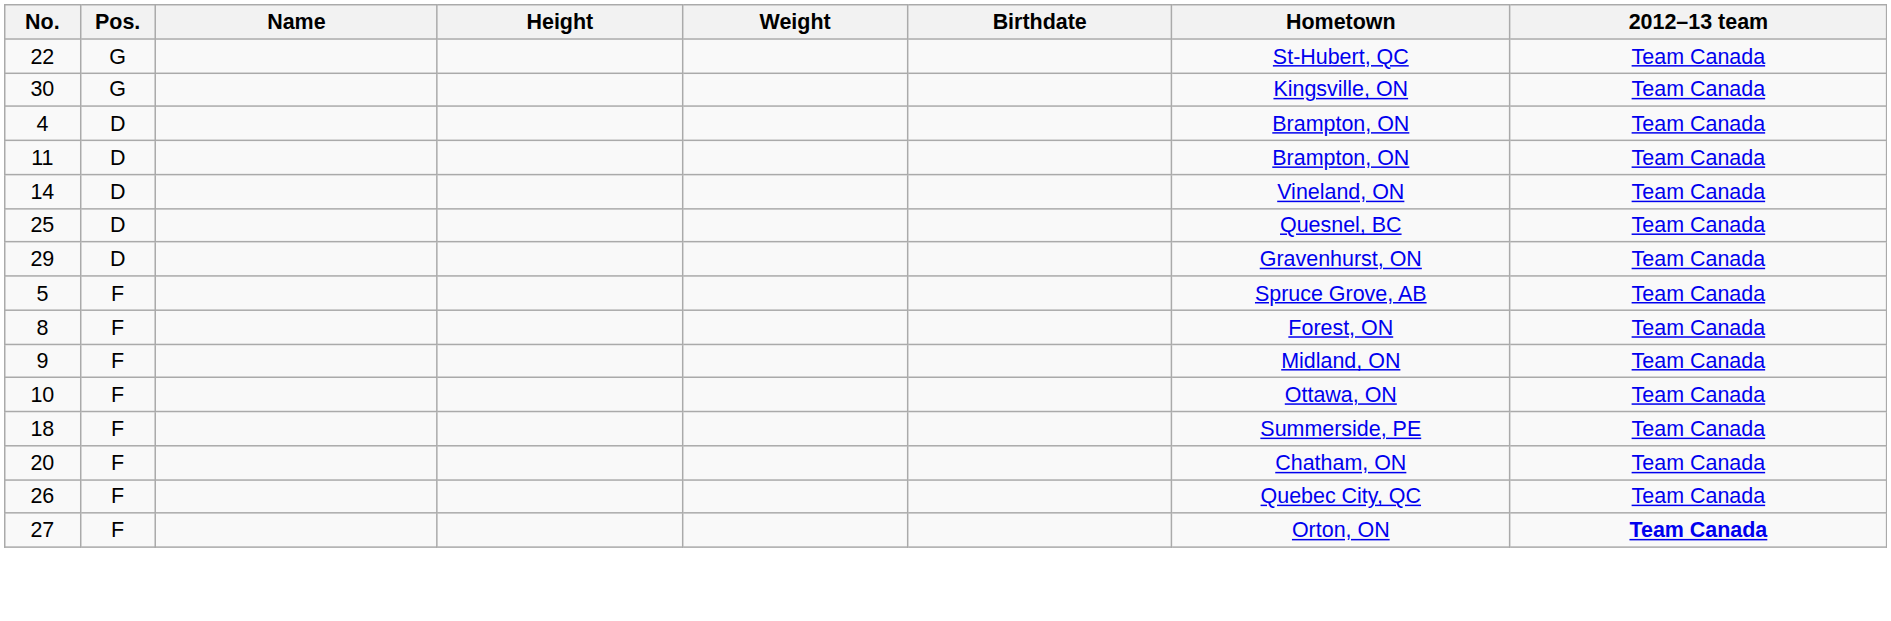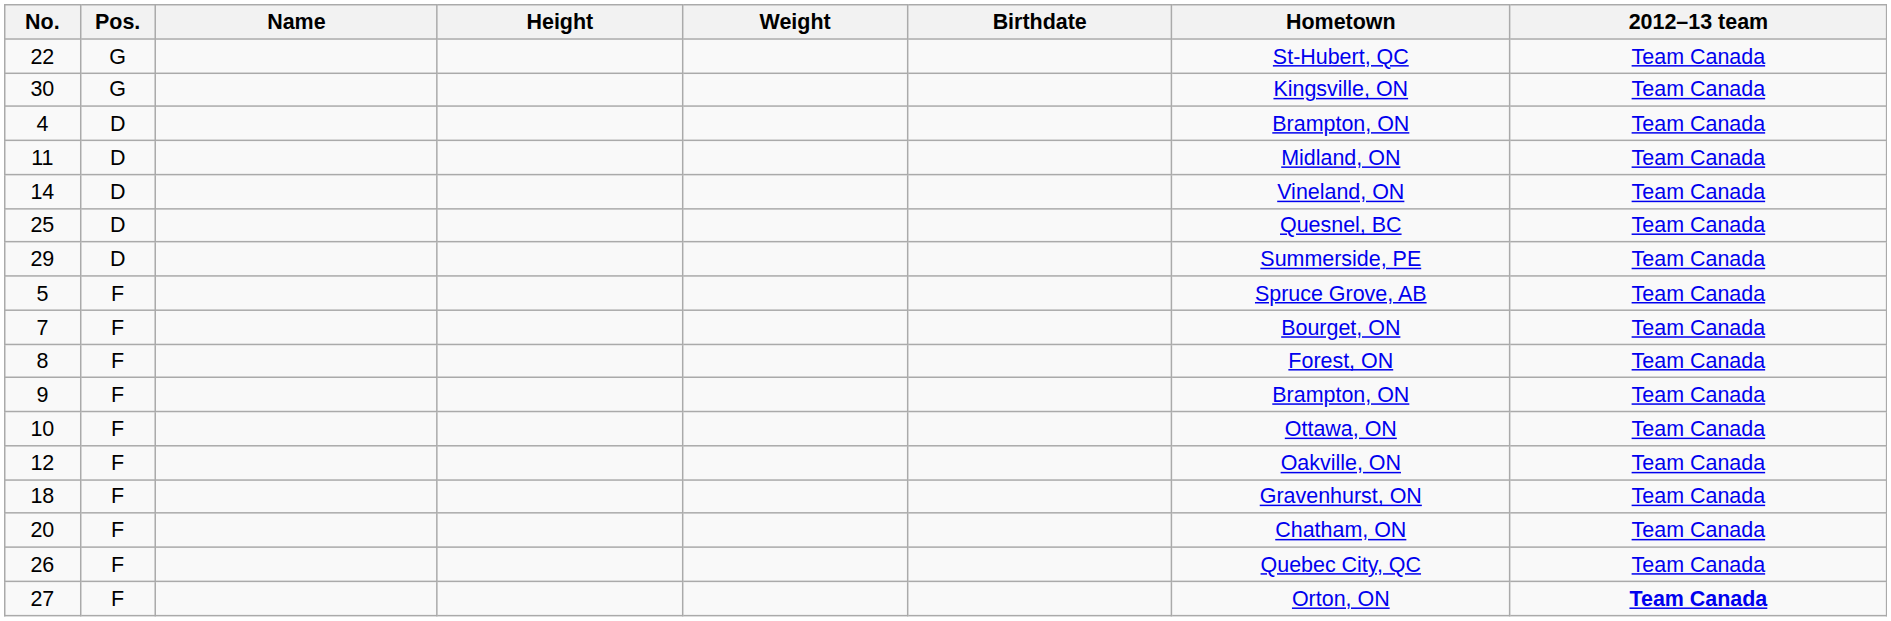11 | Hometown: Brampton, ON -> Midland, ON
29 | Hometown: Gravenhurst, ON -> Summerside, PE
+ row: 7 | F | Bourget, ON | Team Canada
9 | Hometown: Midland, ON -> Brampton, ON
+ row: 12 | F | Oakville, ON | Team Canada
18 | Hometown: Summerside, PE -> Gravenhurst, ON
